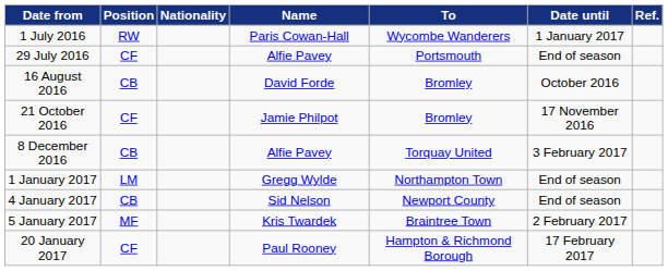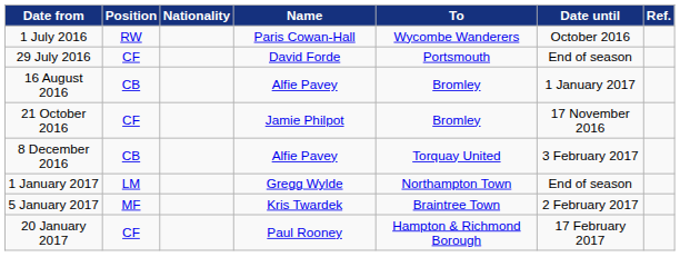1 July 2016 | Date until: 1 January 2017 -> October 2016
29 July 2016 | Name: Alfie Pavey -> David Forde
16 August 2016 | Name: David Forde -> Alfie Pavey
16 August 2016 | Date until: October 2016 -> 1 January 2017
- row: 4 January 2017 | CB | Sid Nelson | Newport County | End of season
